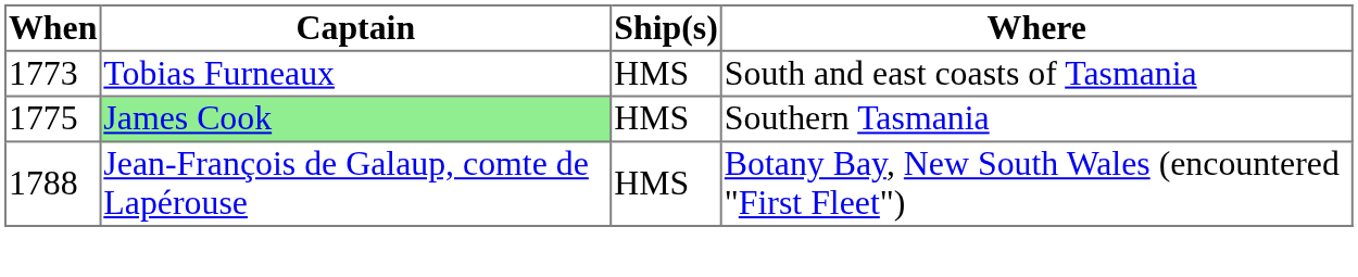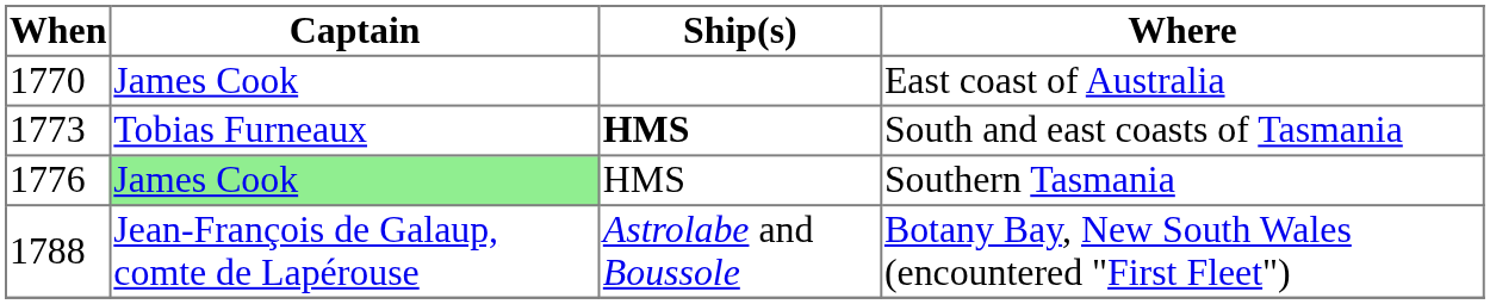+ row: 1770 | James Cook | East coast of Australia
South and east coasts of Tasmania | Ship(s): normal -> bold
Southern Tasmania | When: 1775 -> 1776
Botany Bay, New South Wales (encountered "First Fleet") | Ship(s): HMS -> Astrolabe and Boussole
